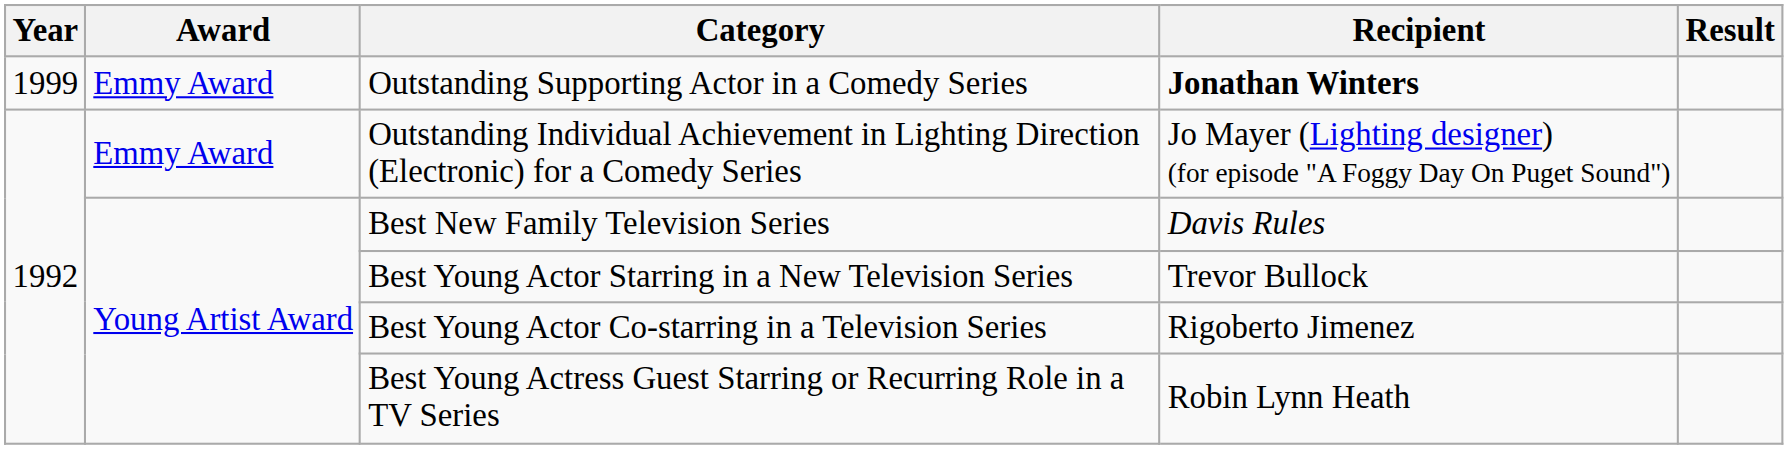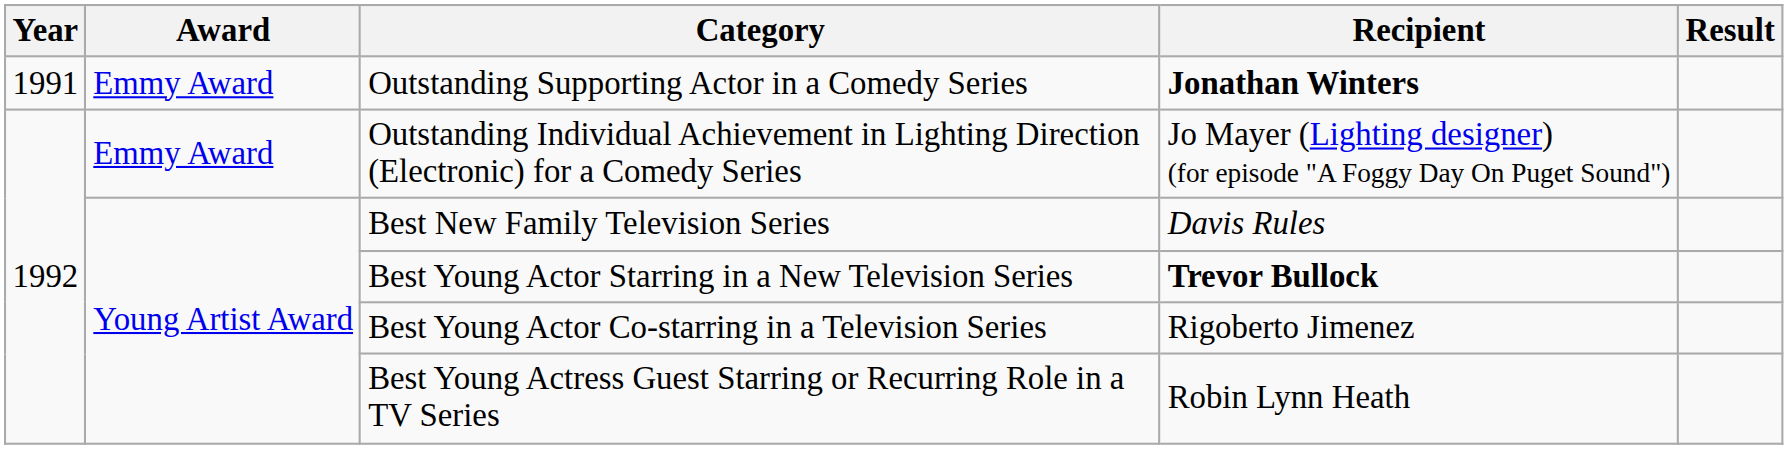Outstanding Supporting Actor in a Comedy Series | Year: 1999 -> 1991
Best Young Actor Starring in a New Television Series | Recipient: normal -> bold
